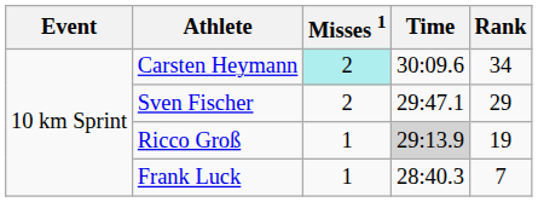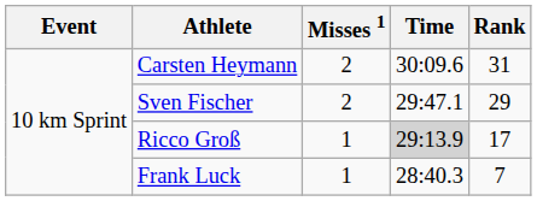Carsten Heymann | Misses 1: paleturquoise background -> no background
Carsten Heymann | Rank: 34 -> 31
Ricco Groß | Rank: 19 -> 17
